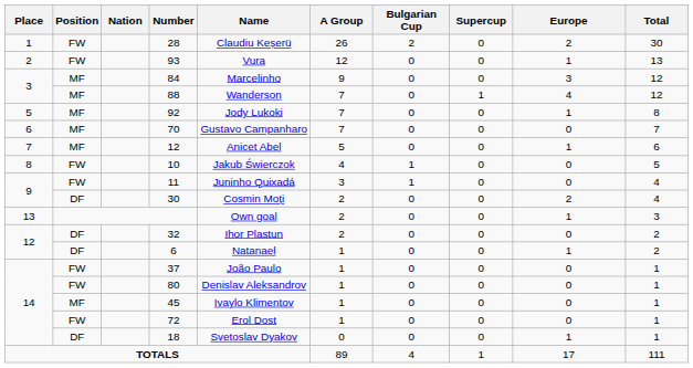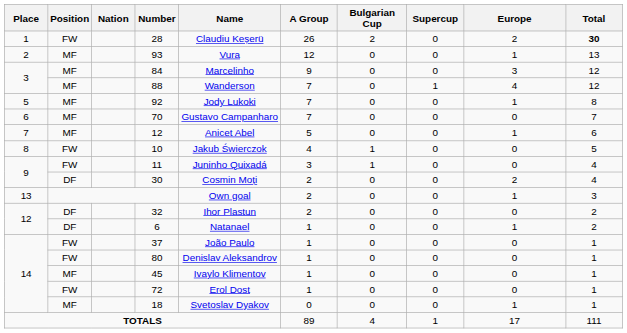28 | Total: normal -> bold
93 | Position: FW -> MF
18 | Position: DF -> MF
